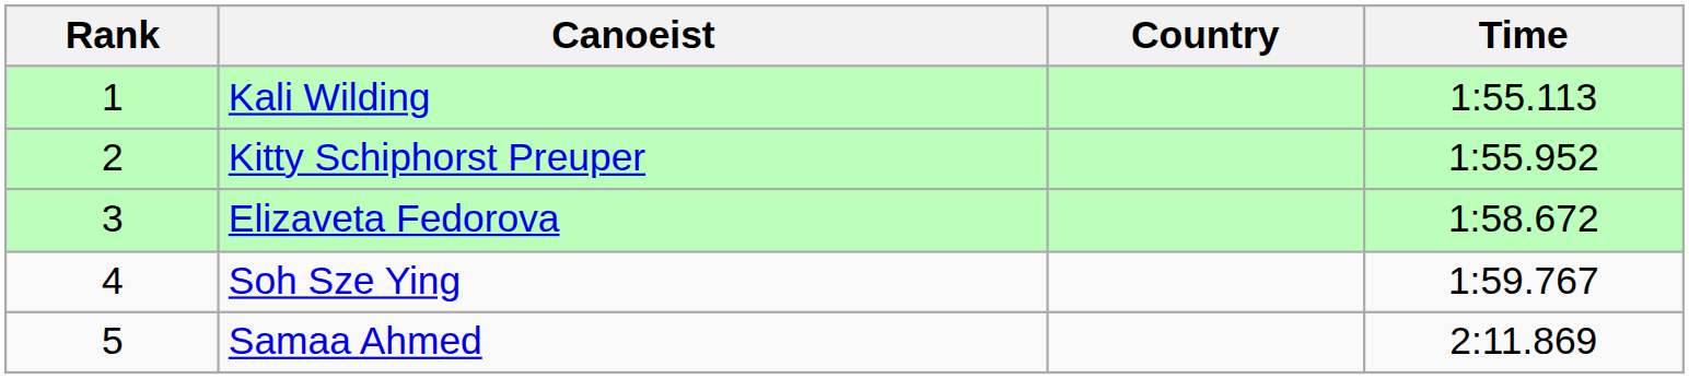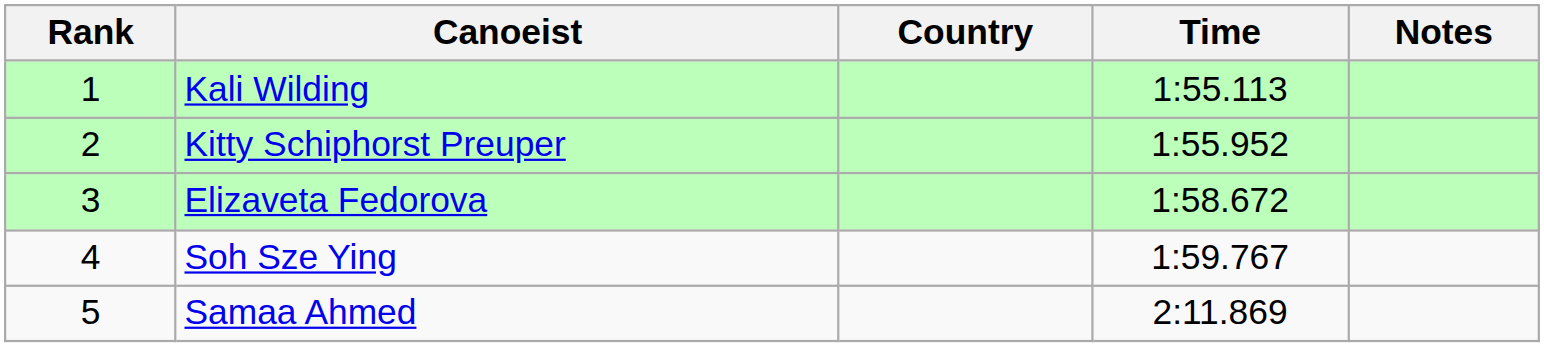+ column: Notes
